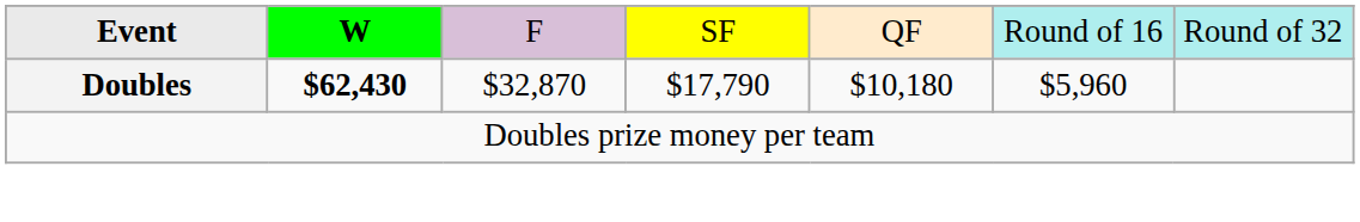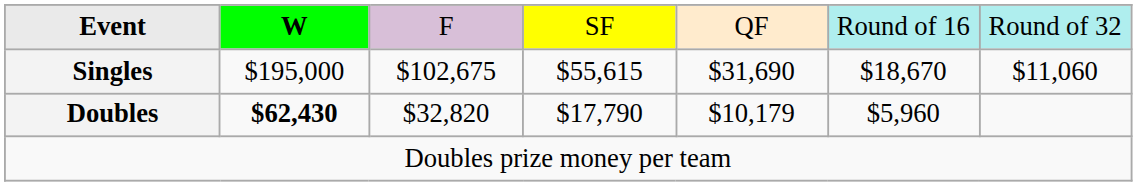+ row: Singles | $195,000 | $102,675 | $55,615 | $31,690 | $18,670 | $11,060
Doubles | column 3: $32,870 -> $32,820
Doubles | column 5: $10,180 -> $10,179
